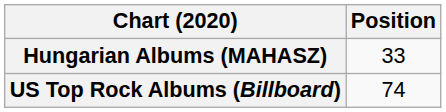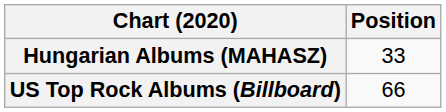US Top Rock Albums (Billboard) | Position: 74 -> 66
